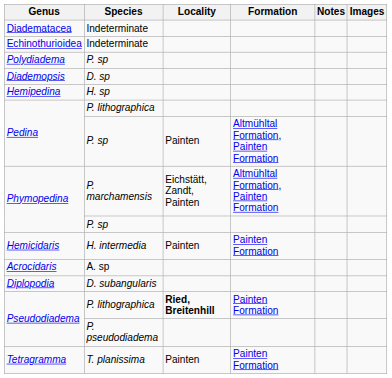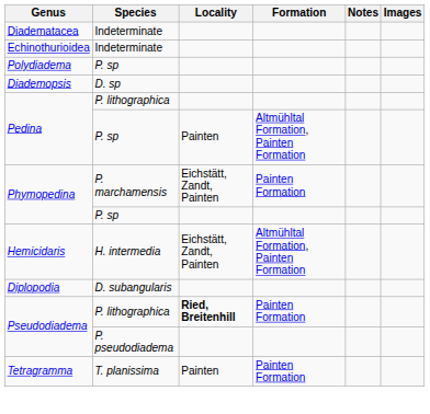- row: Hemipedina | H. sp
Phymopedina / P. marchamensis | Formation: Altmühltal Formation, Painten Formation -> Painten Formation
Hemicidaris | Locality: Painten -> Eichstätt, Zandt, Painten
Hemicidaris | Formation: Painten Formation -> Altmühltal Formation, Painten Formation
- row: Acrocidaris | A. sp
